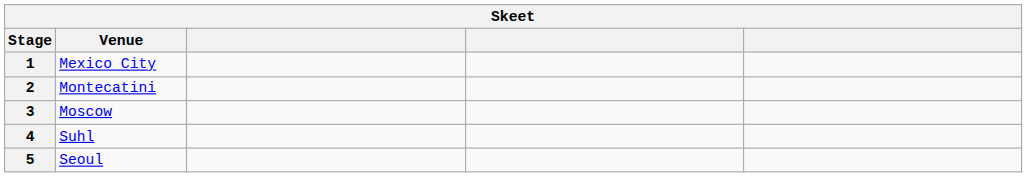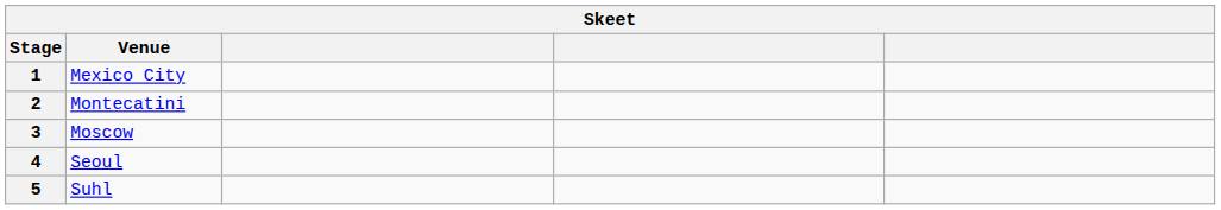4 | Venue: Suhl -> Seoul
5 | Venue: Seoul -> Suhl
